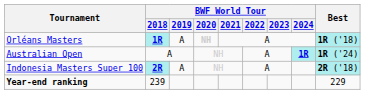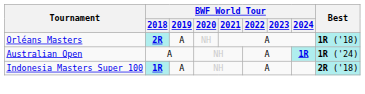Orléans Masters | BWF World Tour / 2018: 1R -> 2R
Orléans Masters | BWF World Tour / 2020: bold -> normal
Indonesia Masters Super 100 | BWF World Tour / 2018: 2R -> 1R
- row: Year-end ranking | 239 | 229
